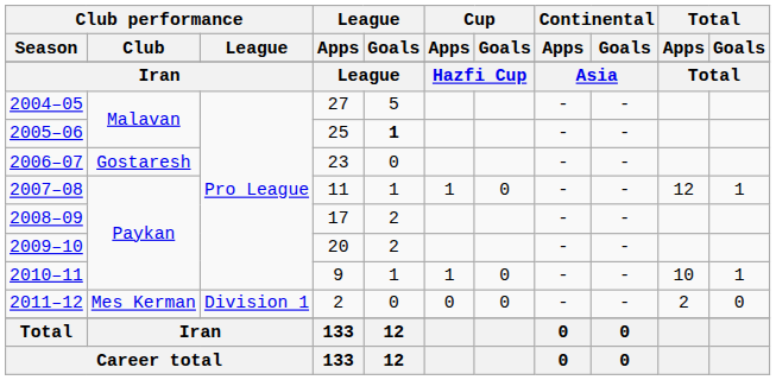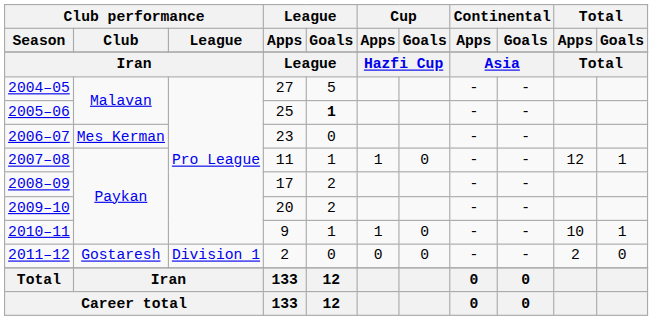2006–07 | Club performance / Club: Gostaresh -> Mes Kerman
2011–12 | Club performance / Club: Mes Kerman -> Gostaresh
